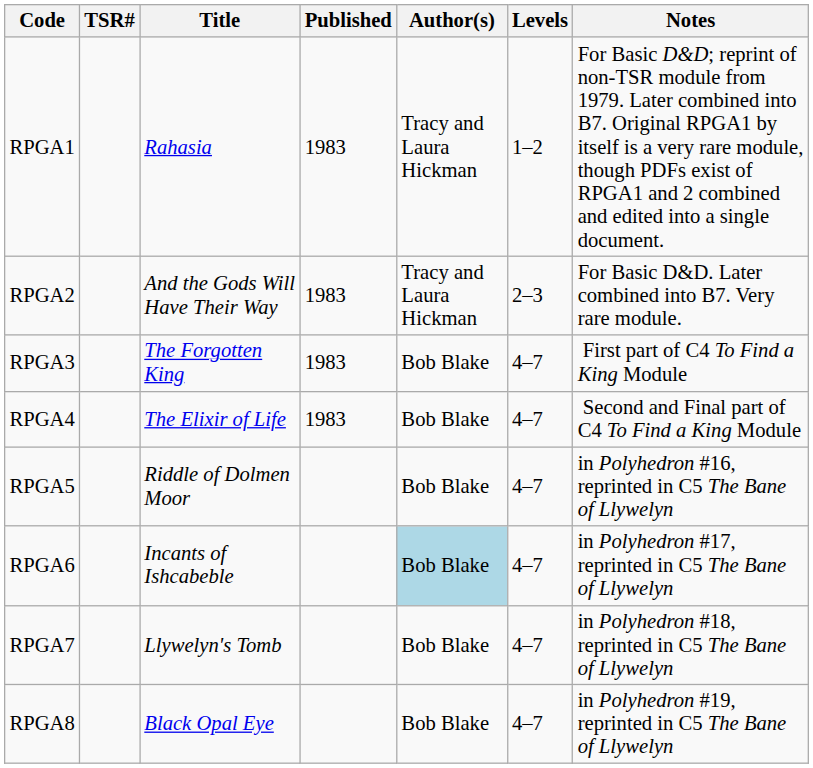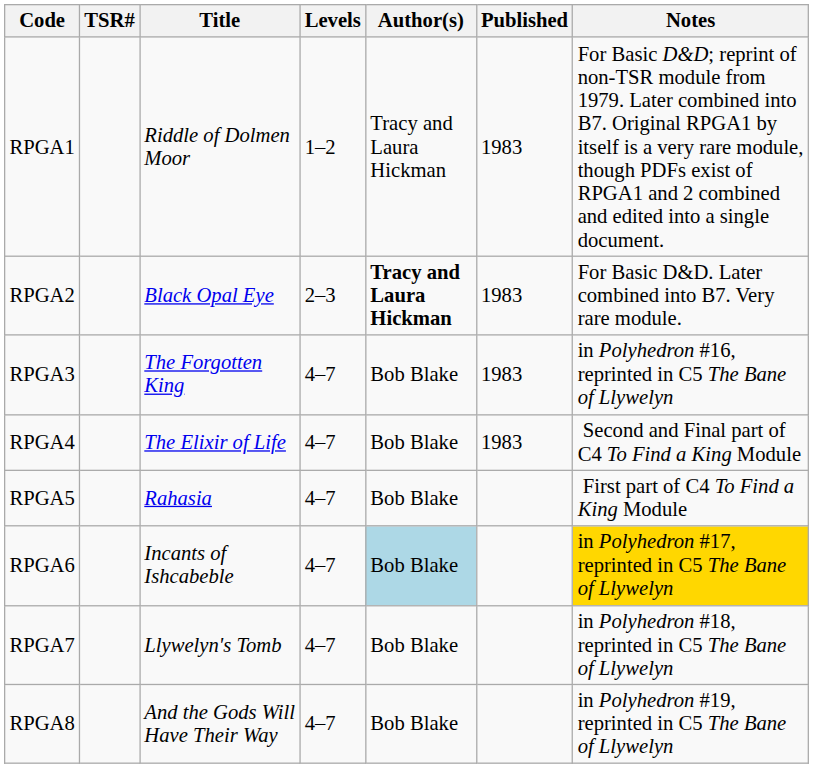columns swapped: Levels <-> Published
RPGA1 | Title: Rahasia -> Riddle of Dolmen Moor
RPGA2 | Title: And the Gods Will Have Their Way -> Black Opal Eye
RPGA2 | Author(s): normal -> bold
RPGA3 | Notes: First part of C4 To Find a King Module -> in Polyhedron #16, reprinted in C5 The Bane of Llywelyn
RPGA5 | Title: Riddle of Dolmen Moor -> Rahasia
RPGA5 | Notes: in Polyhedron #16, reprinted in C5 The Bane of Llywelyn -> First part of C4 To Find a King Module
RPGA6 | Notes: no background -> gold background
RPGA8 | Title: Black Opal Eye -> And the Gods Will Have Their Way
